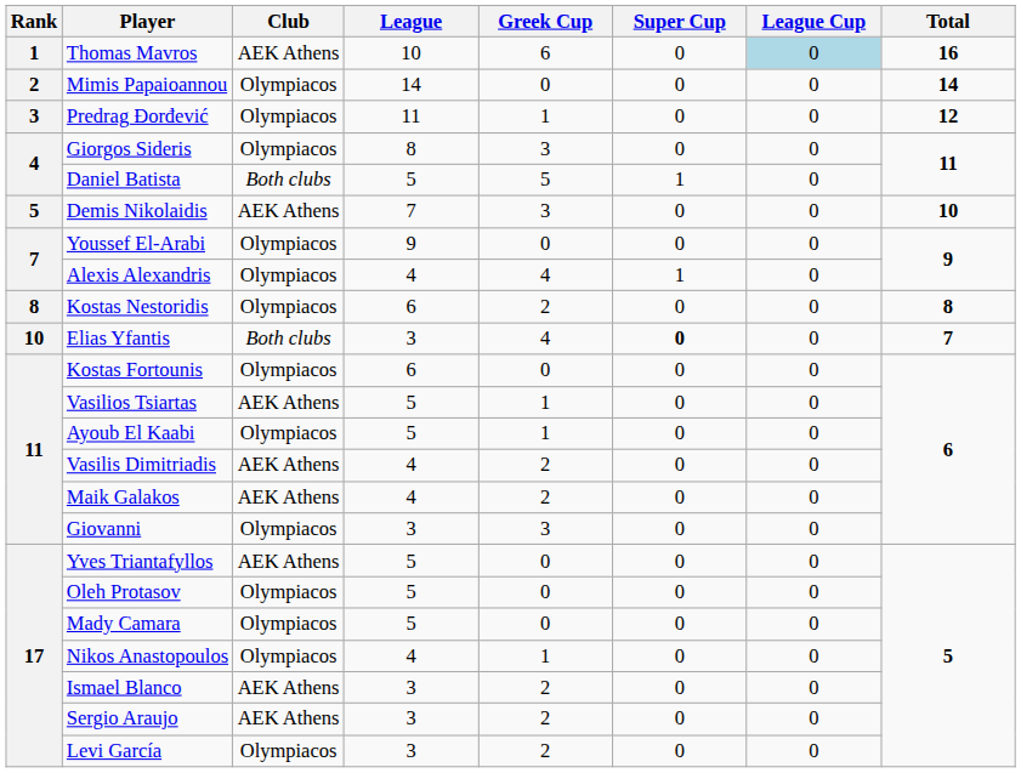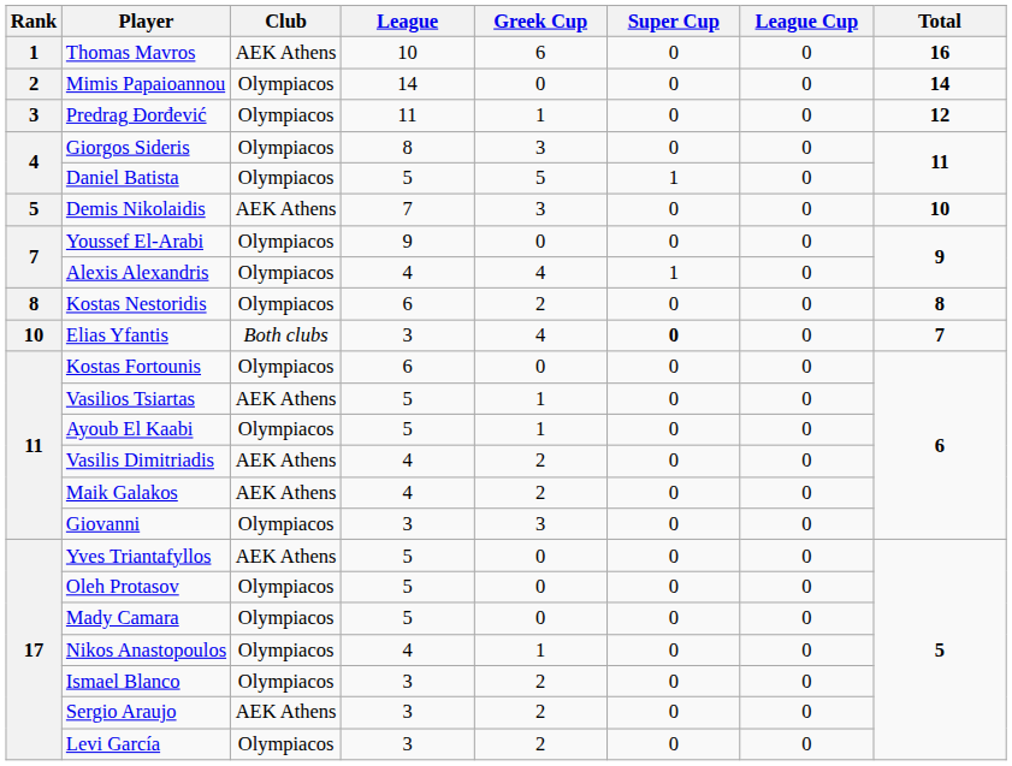Thomas Mavros | League Cup: lightblue background -> no background
Daniel Batista | Club: Both clubs -> Olympiacos
Ismael Blanco | Club: AEK Athens -> Olympiacos
